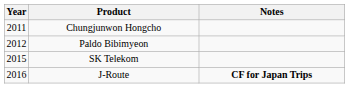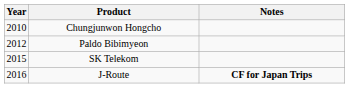Chungjunwon Hongcho | Year: 2011 -> 2010
